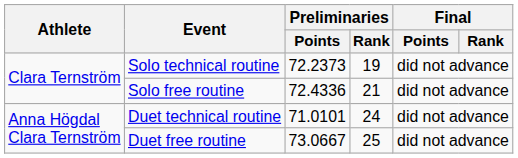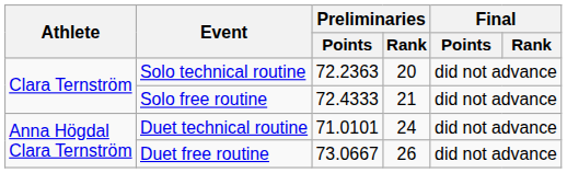Solo technical routine | Preliminaries / Points: 72.2373 -> 72.2363
Solo technical routine | Preliminaries / Rank: 19 -> 20
Solo free routine | Preliminaries / Points: 72.4336 -> 72.4333
Duet free routine | Preliminaries / Rank: 25 -> 26
